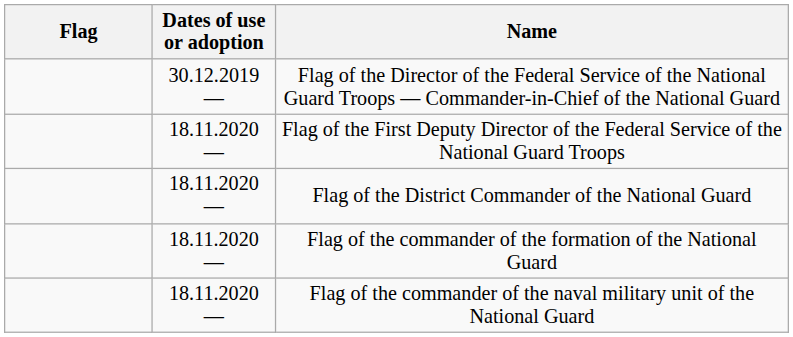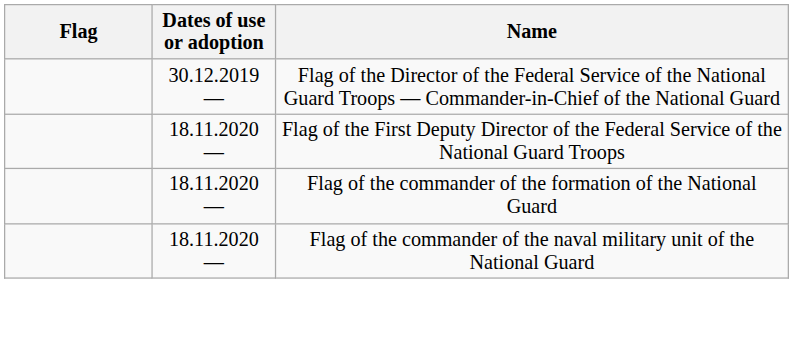- row: 18.11.2020 — | Flag of the District Commander of the National Guard
